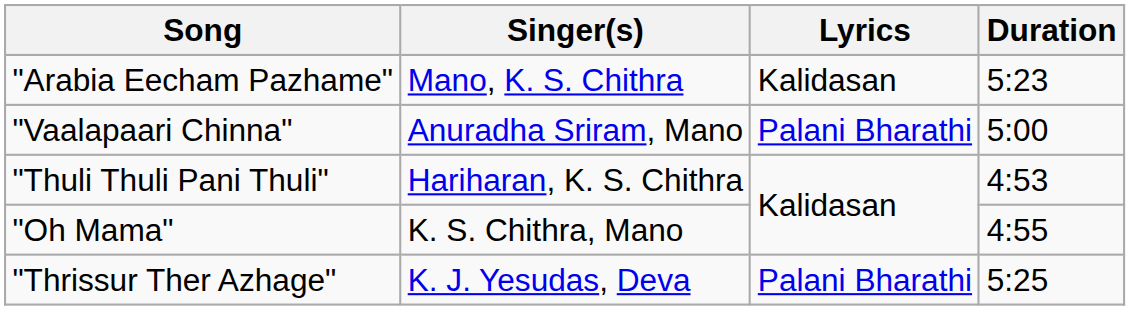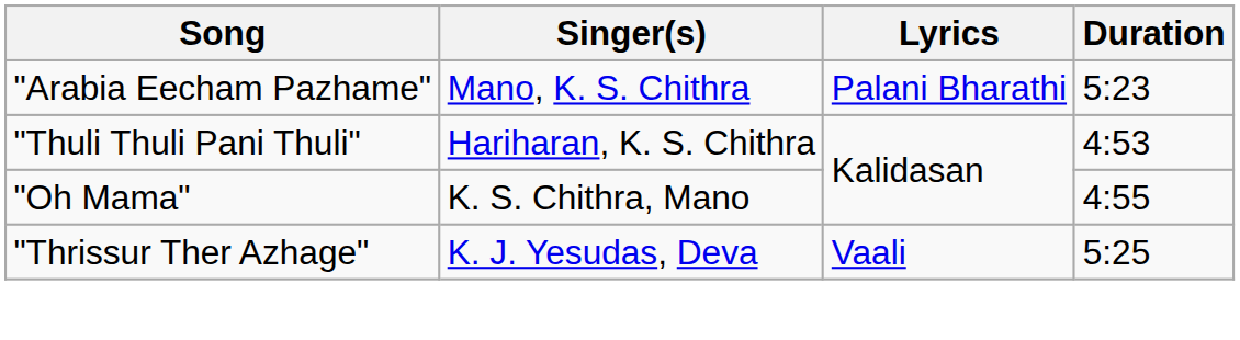"Arabia Eecham Pazhame" | Lyrics: Kalidasan -> Palani Bharathi
- row: "Vaalapaari Chinna" | Anuradha Sriram, Mano | Palani Bharathi | 5:00
"Thrissur Ther Azhage" | Lyrics: Palani Bharathi -> Vaali
